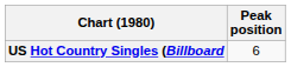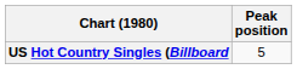US Hot Country Singles (Billboard | Peak position: 6 -> 5
